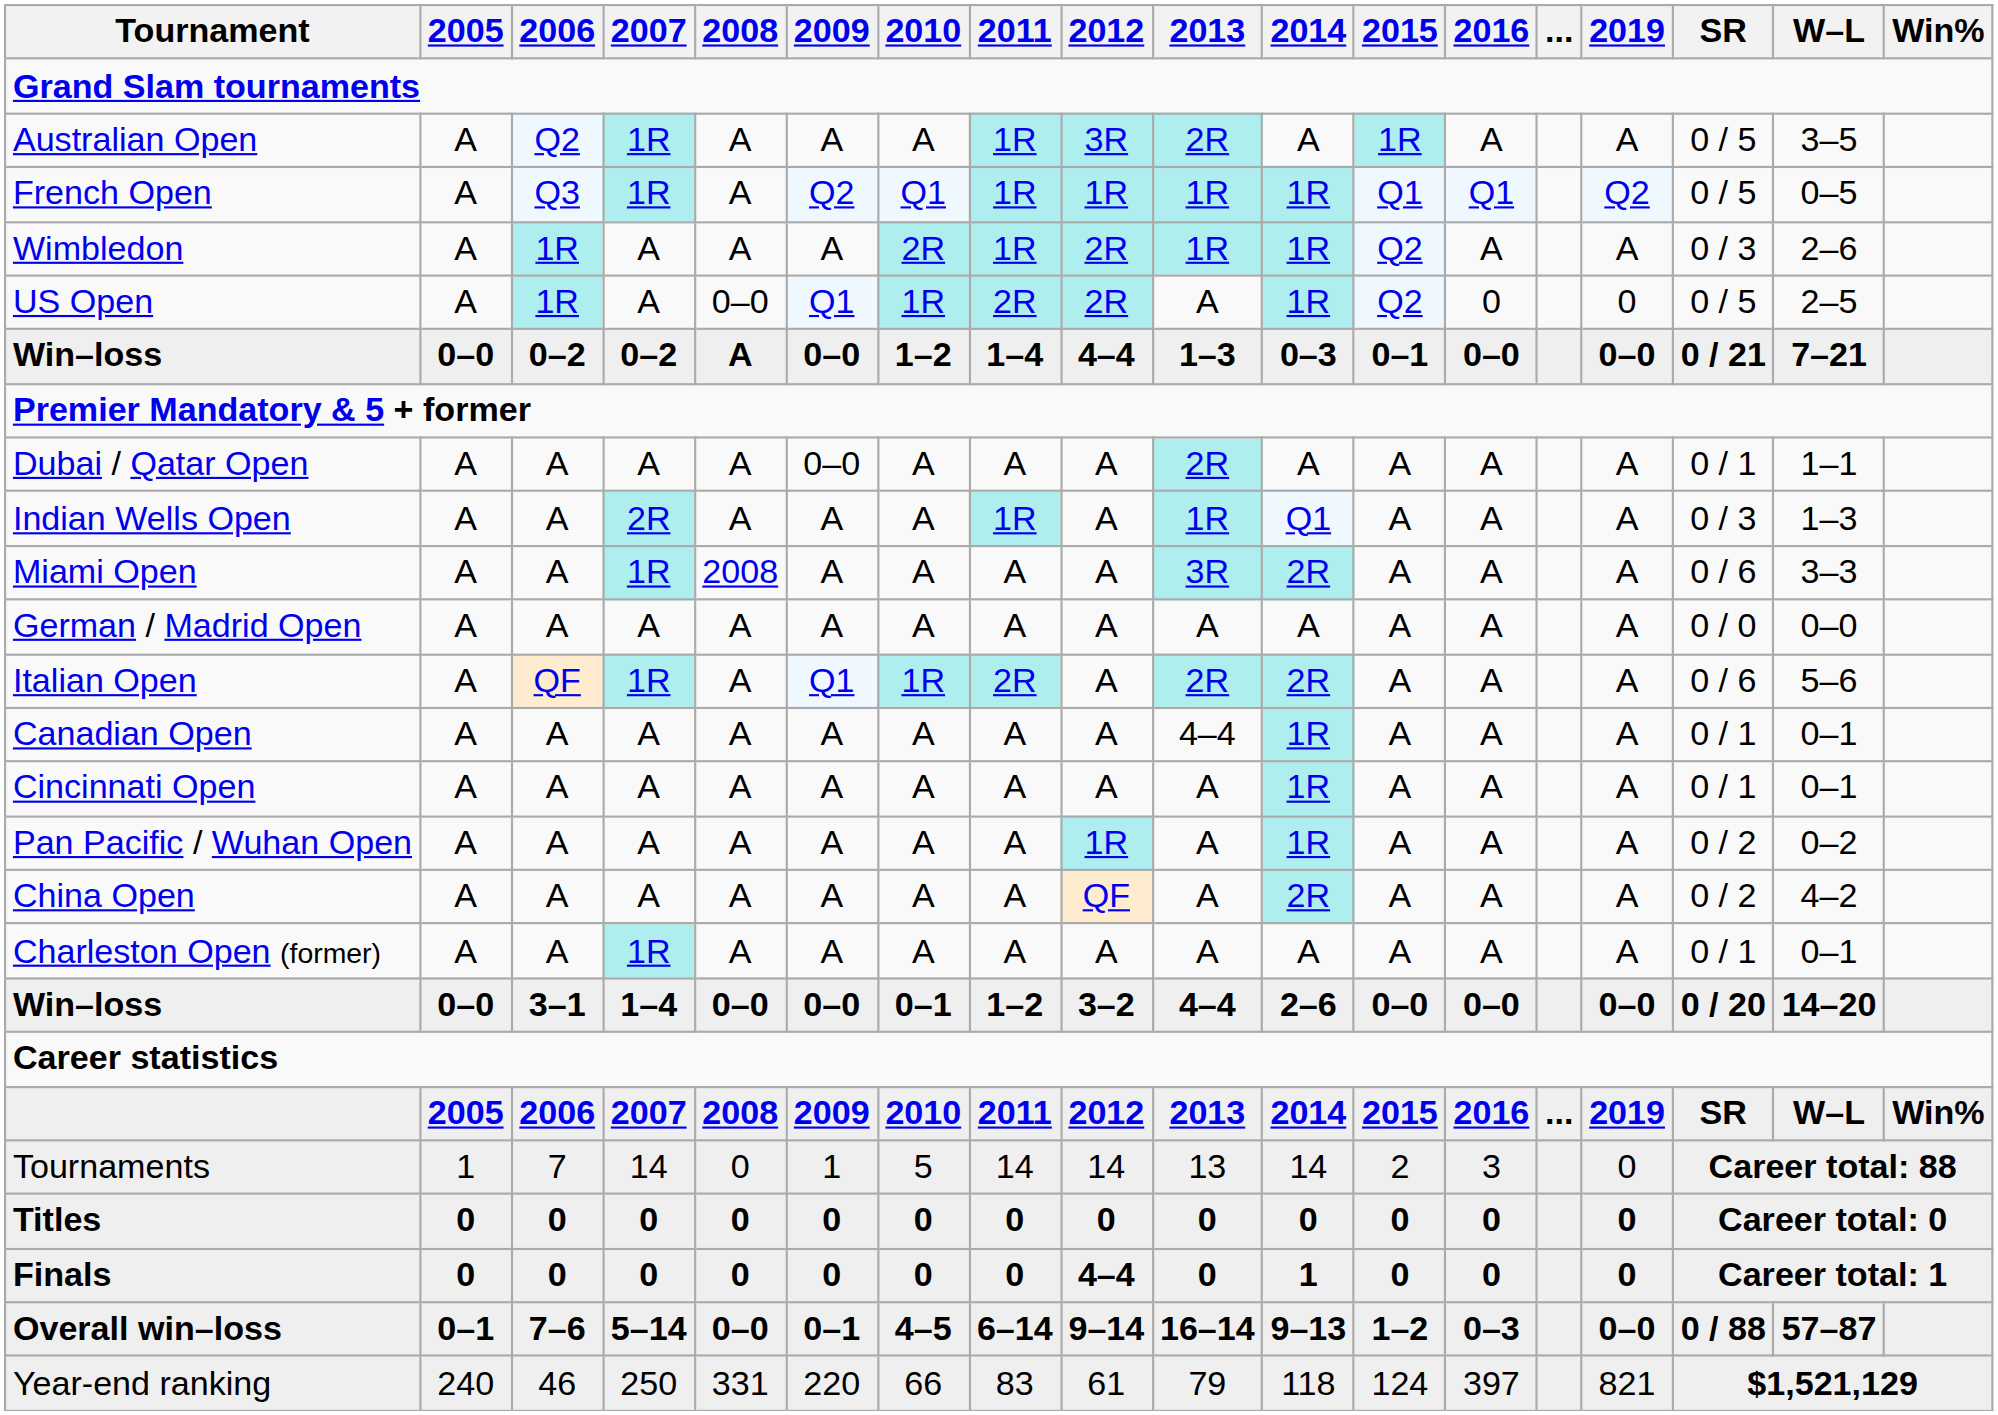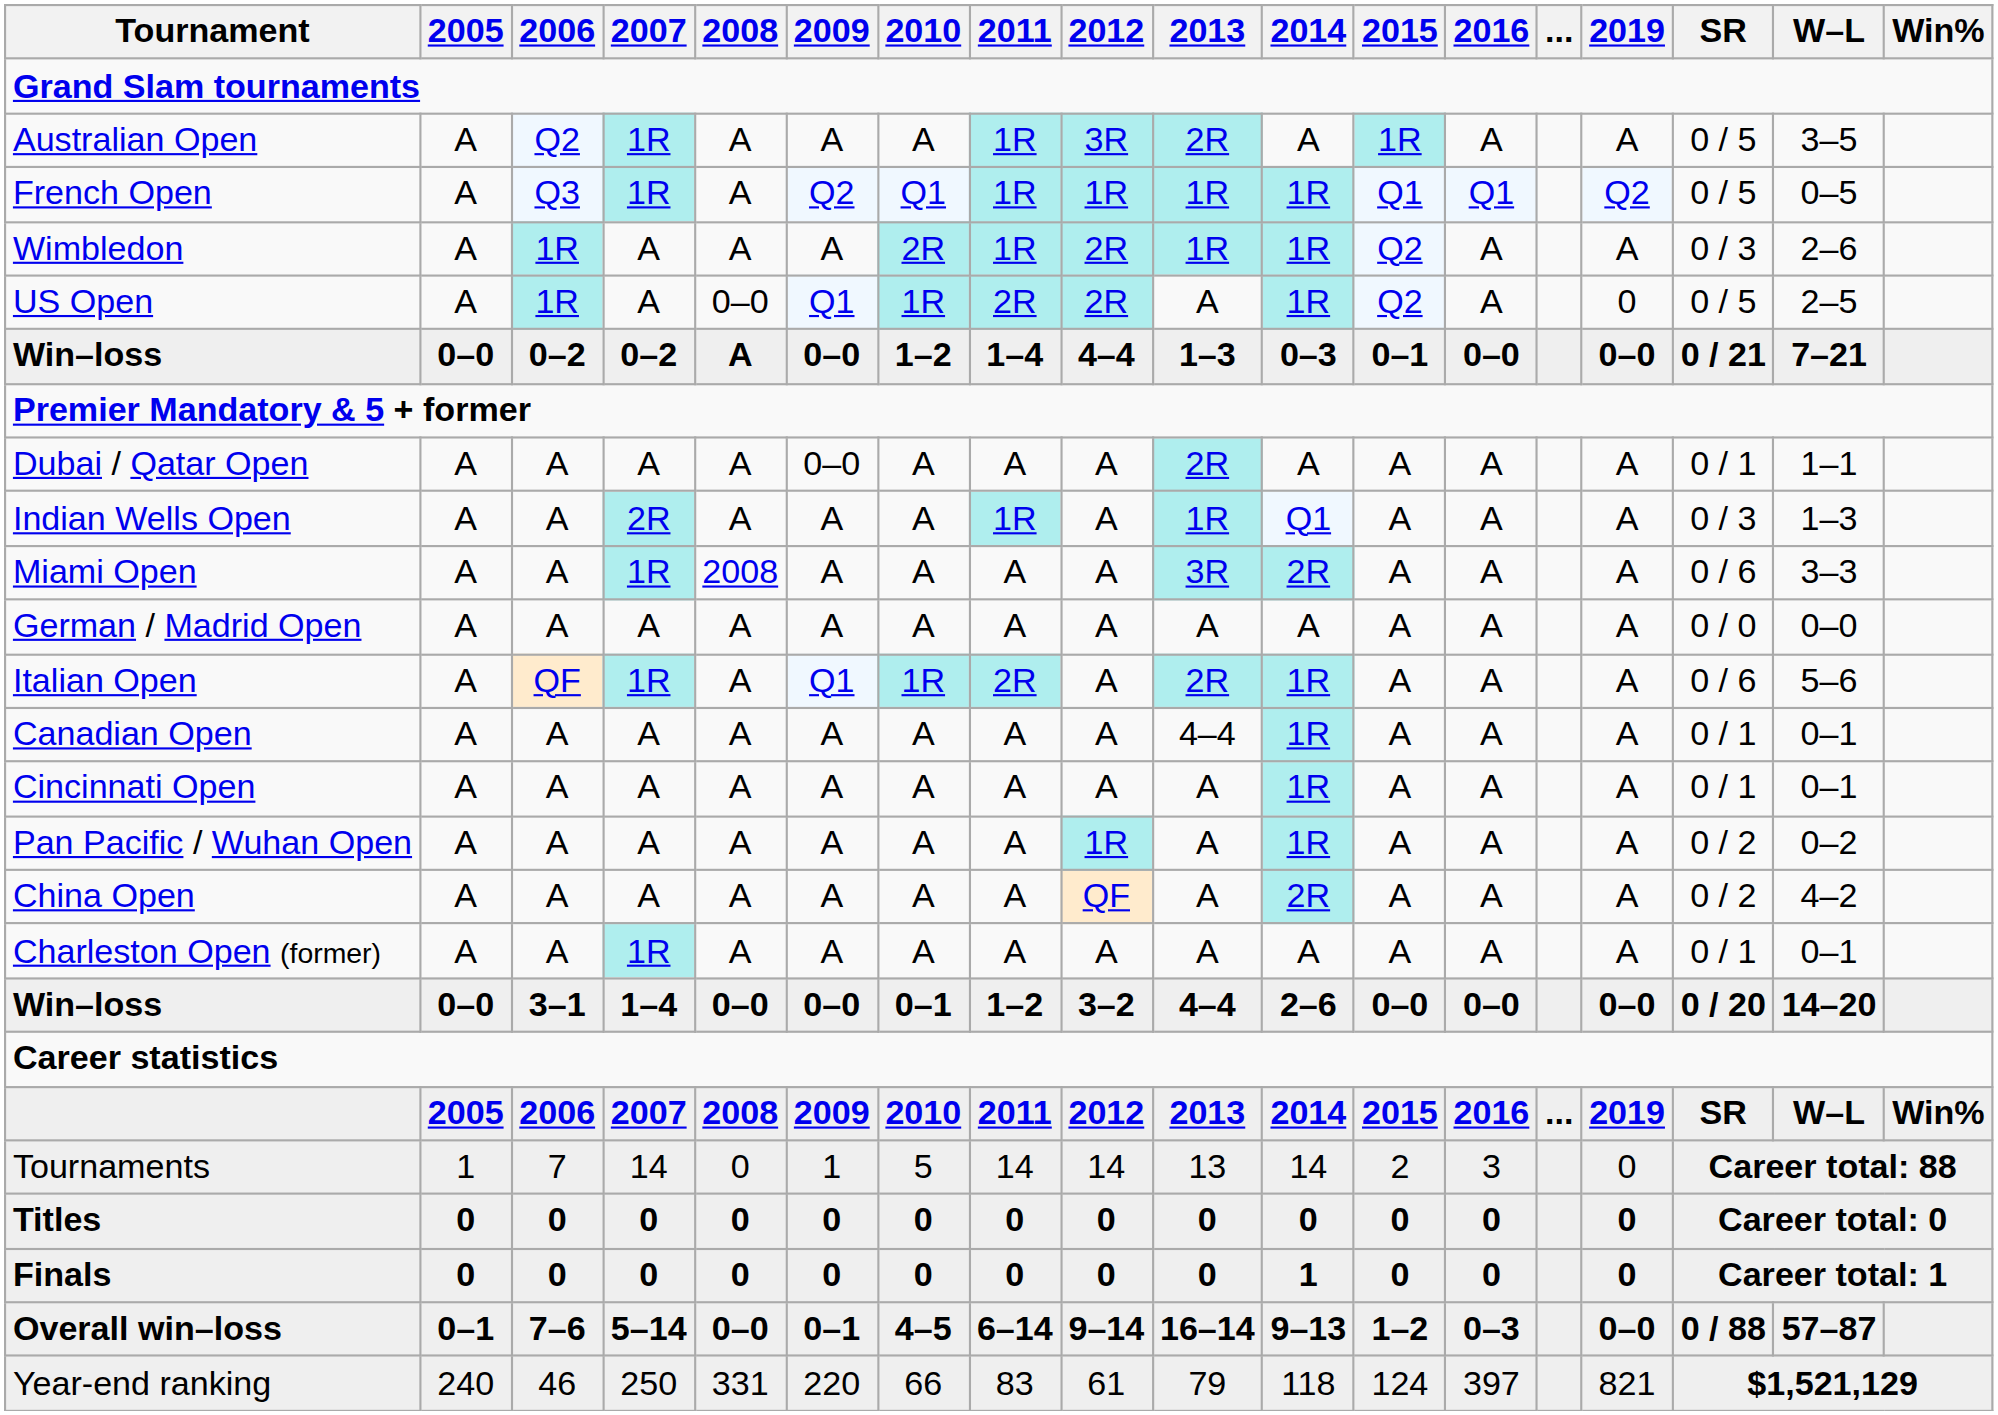US Open | 2016: 0 -> A
Italian Open | 2014: 2R -> 1R
Finals | 2012: 4–4 -> 0
